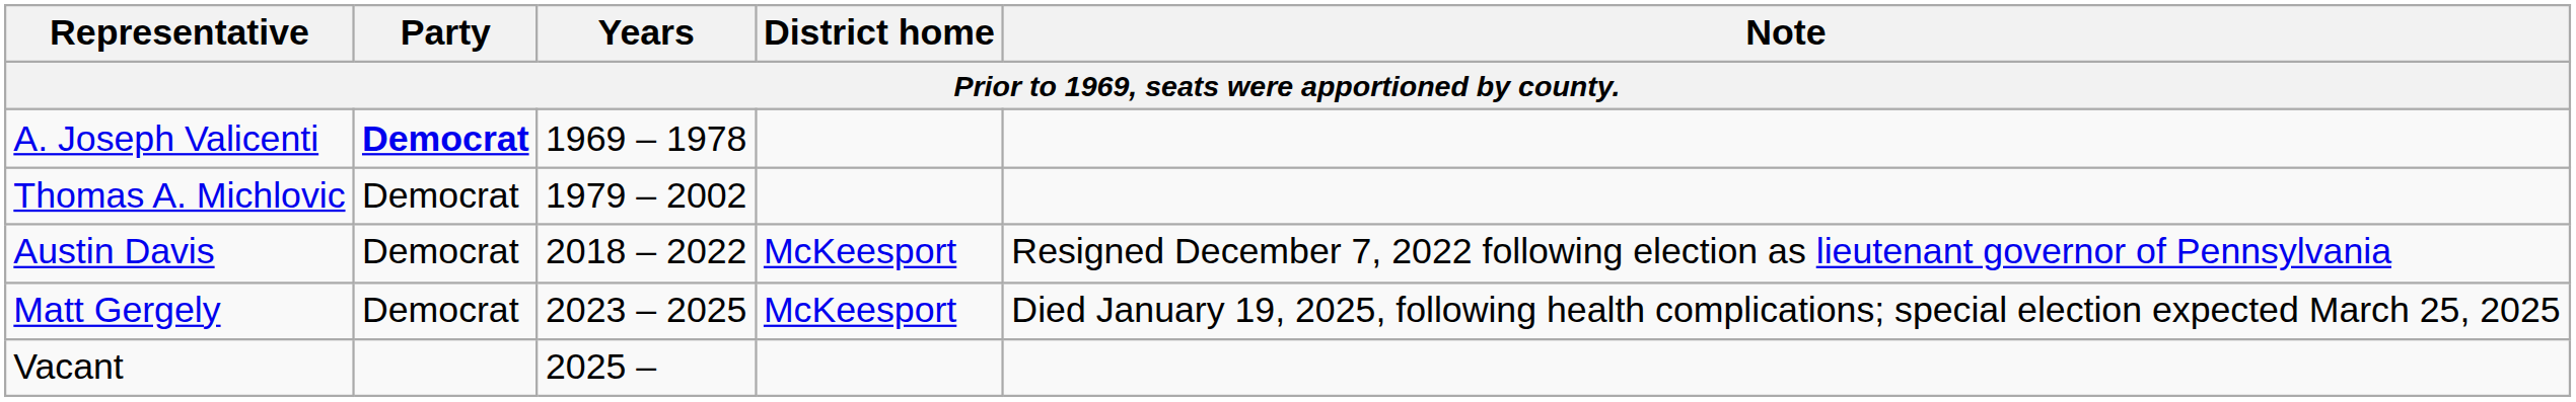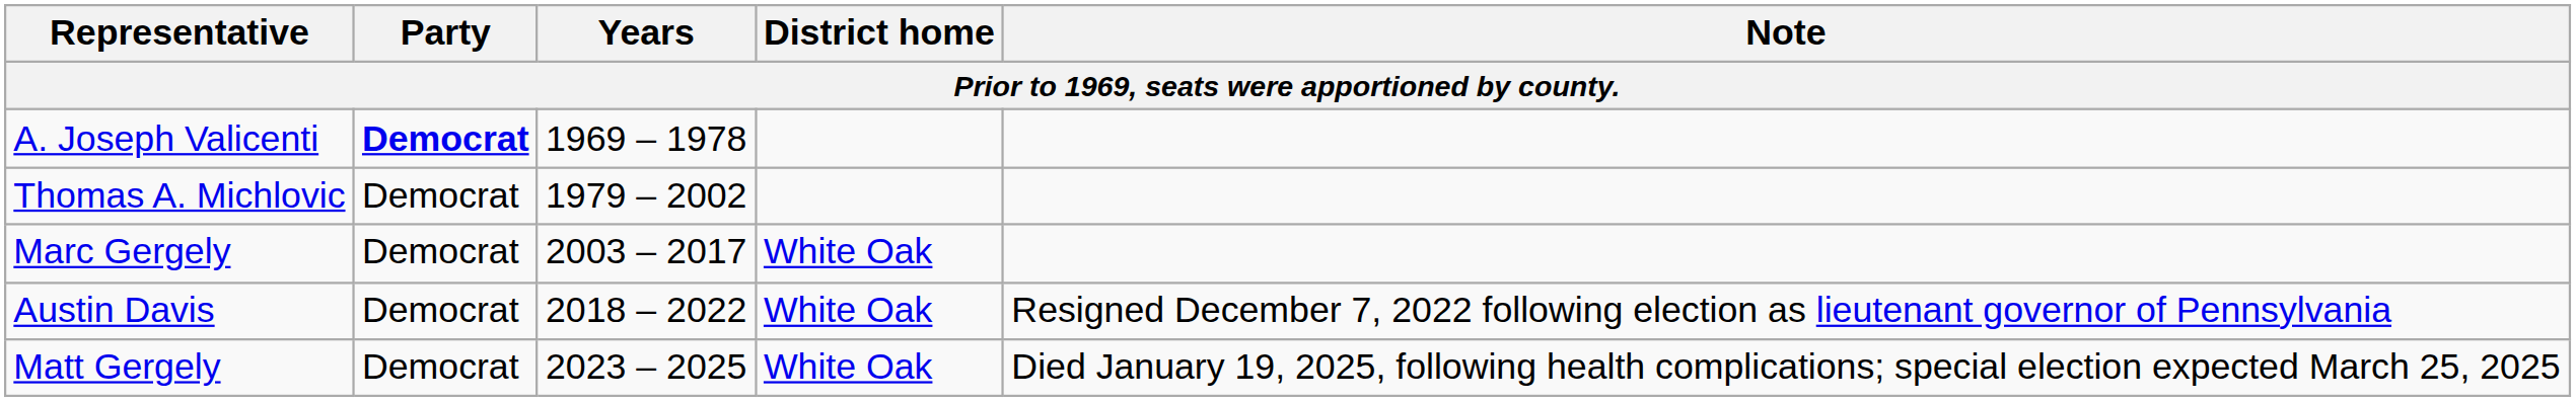+ row: Marc Gergely | Democrat | 2003 – 2017 | White Oak
Austin Davis | District home: McKeesport -> White Oak
Matt Gergely | District home: McKeesport -> White Oak
- row: Vacant | 2025 –
